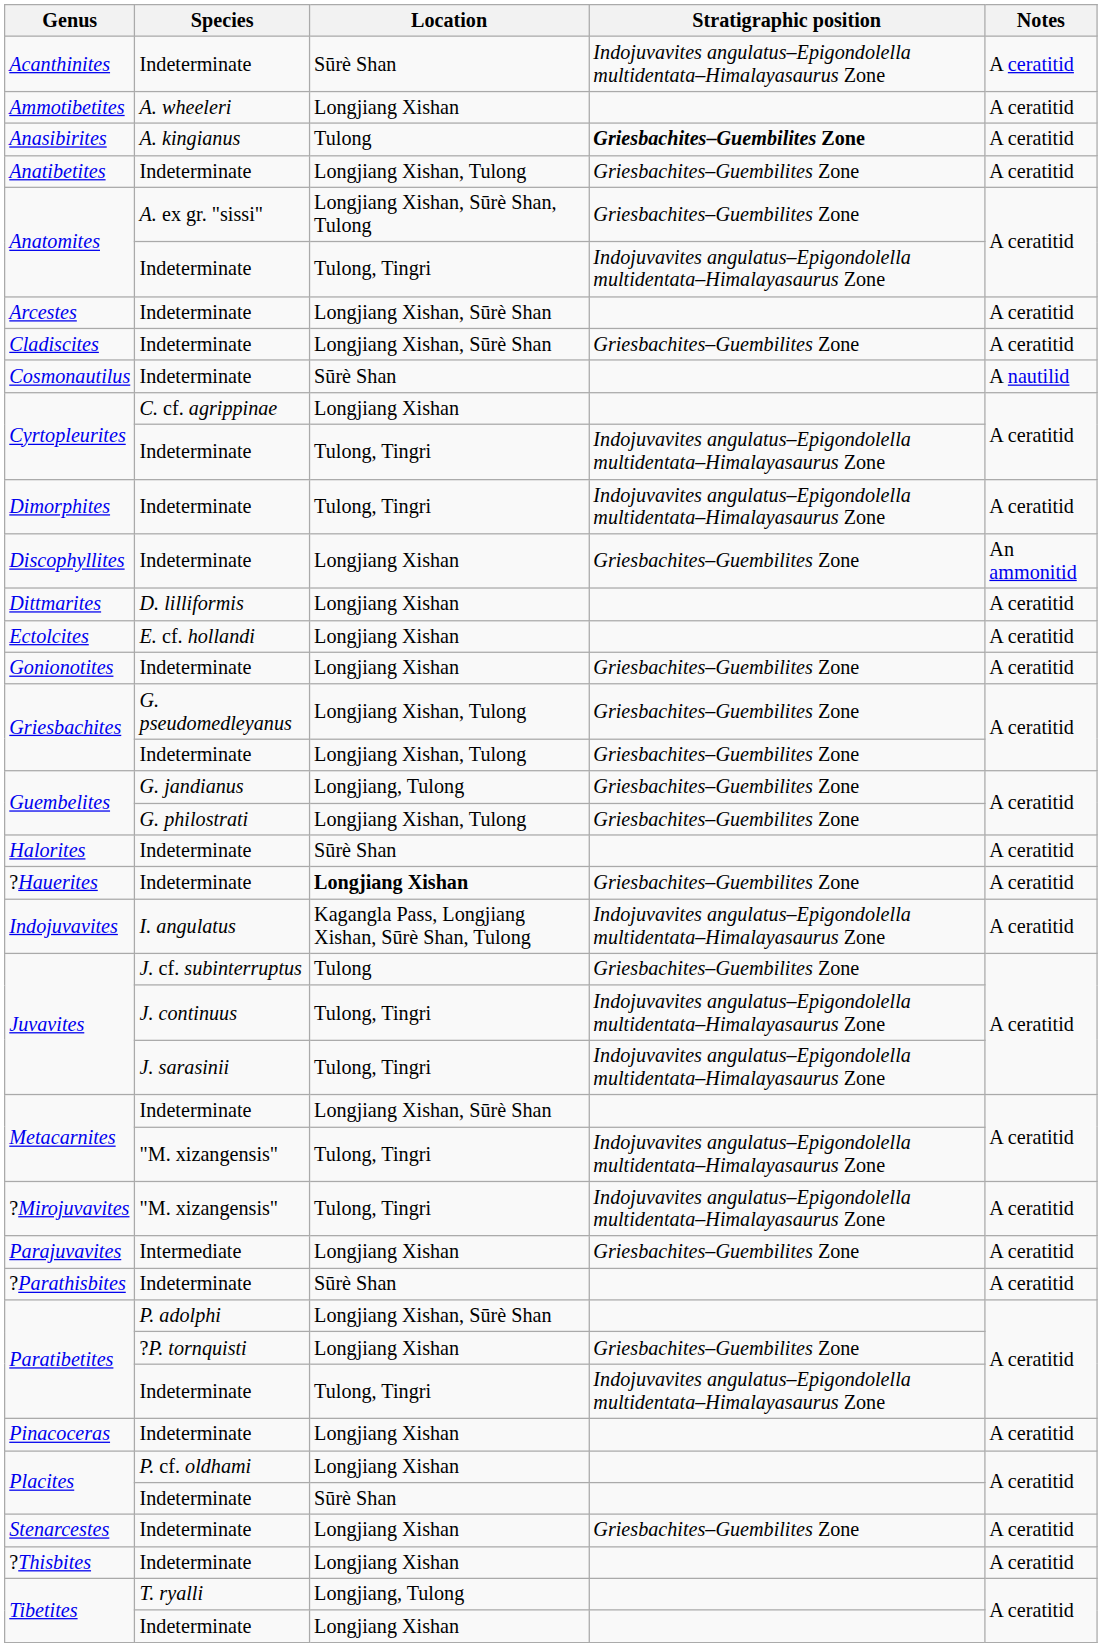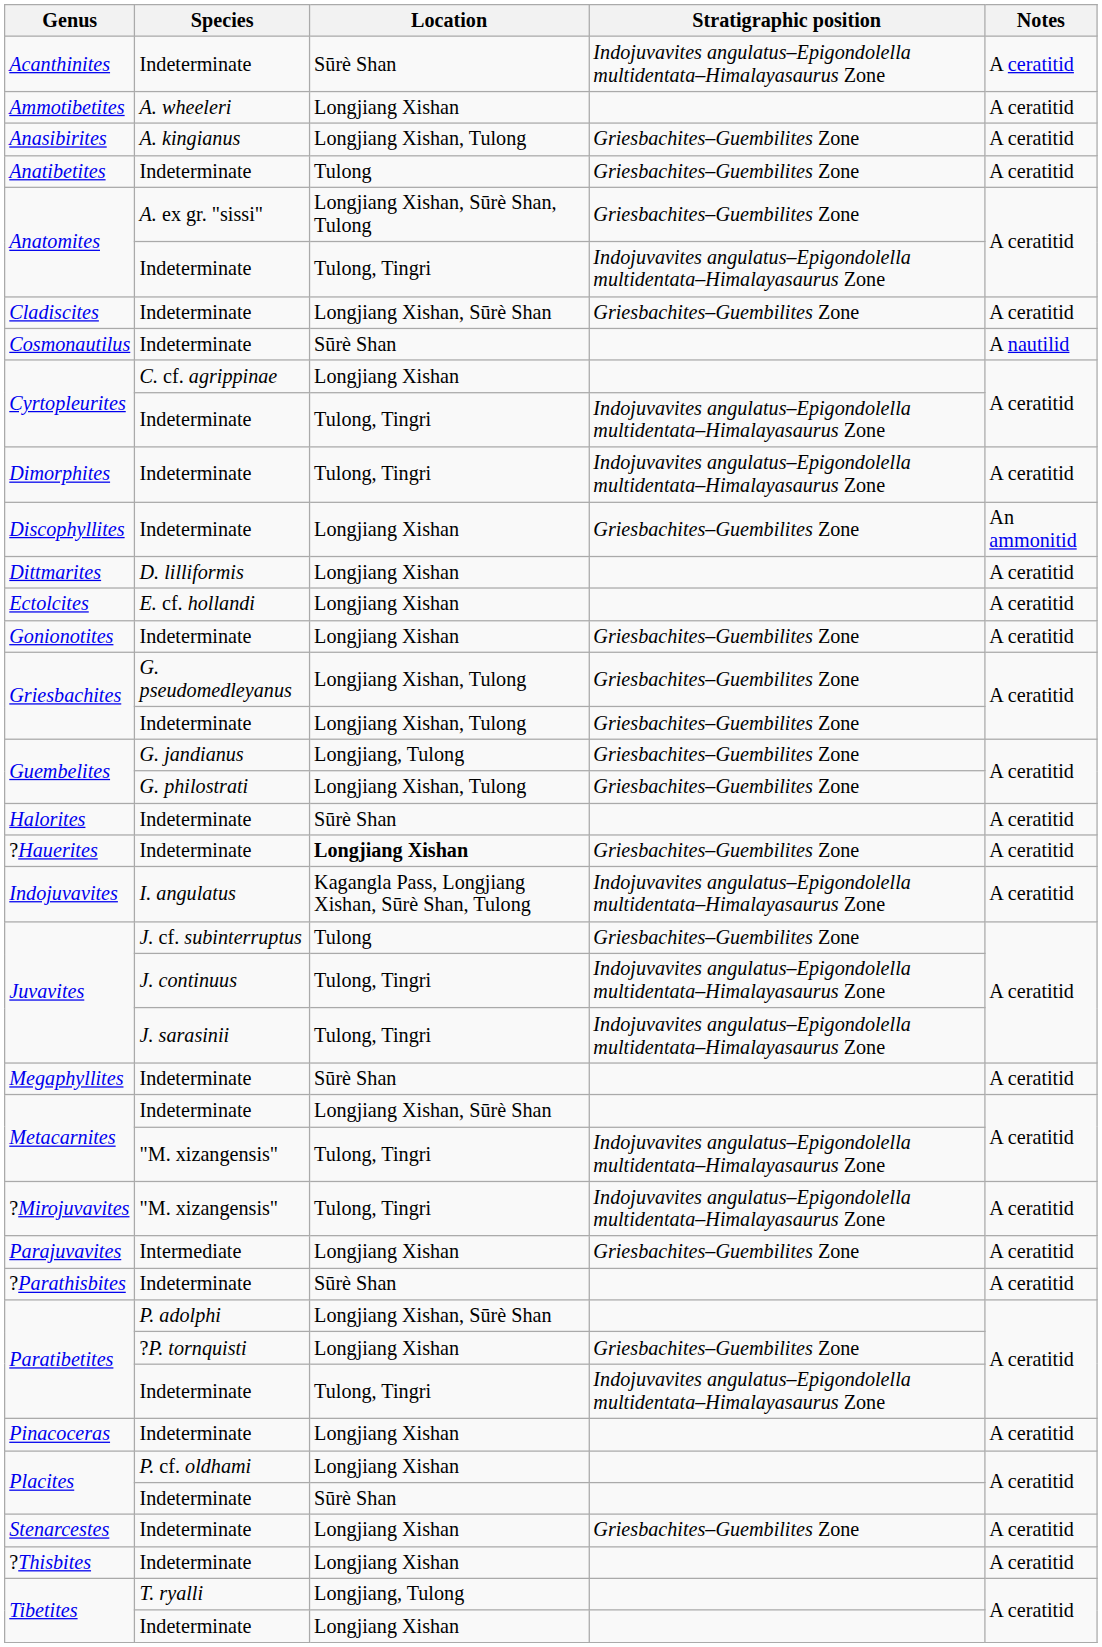Anasibirites | Location: Tulong -> Longjiang Xishan, Tulong
Anasibirites | Stratigraphic position: bold -> normal
Anatibetites | Location: Longjiang Xishan, Tulong -> Tulong
- row: Arcestes | Indeterminate | Longjiang Xishan, Sūrè Shan | A ceratitid
+ row: Megaphyllites | Indeterminate | Sūrè Shan | A ceratitid
